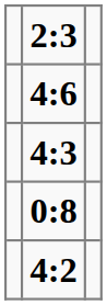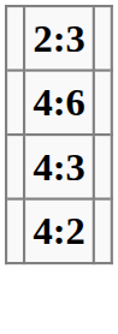- row: 0:8
